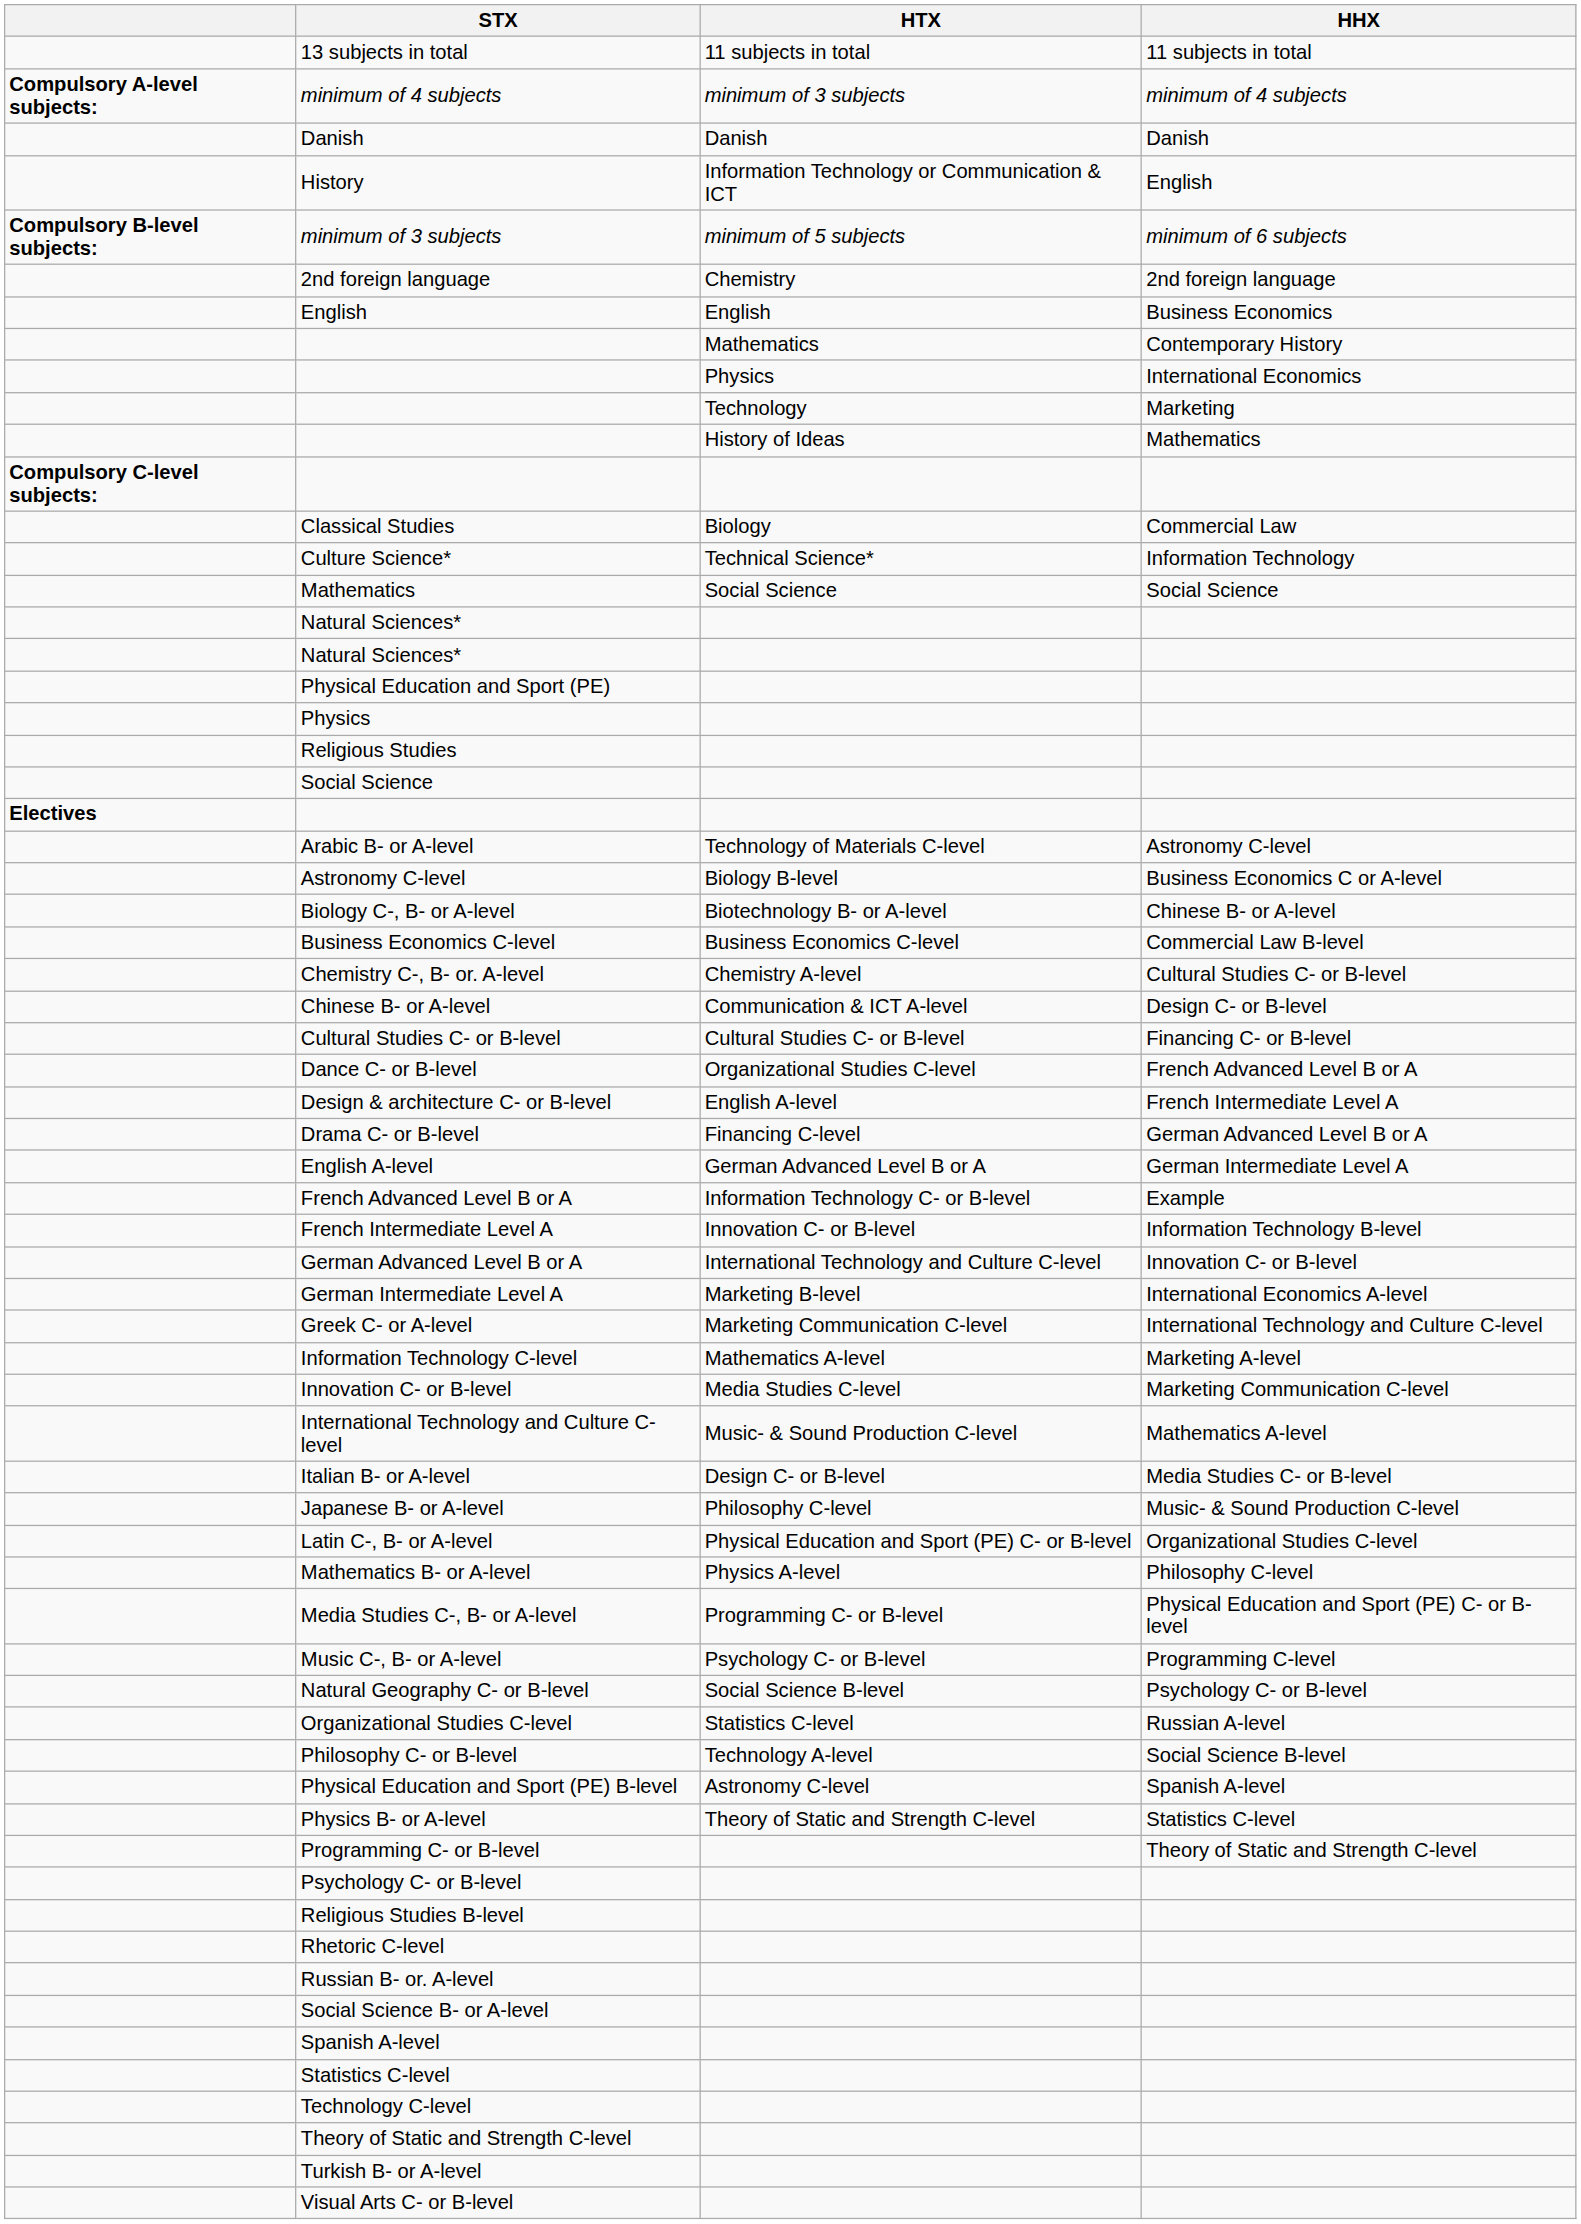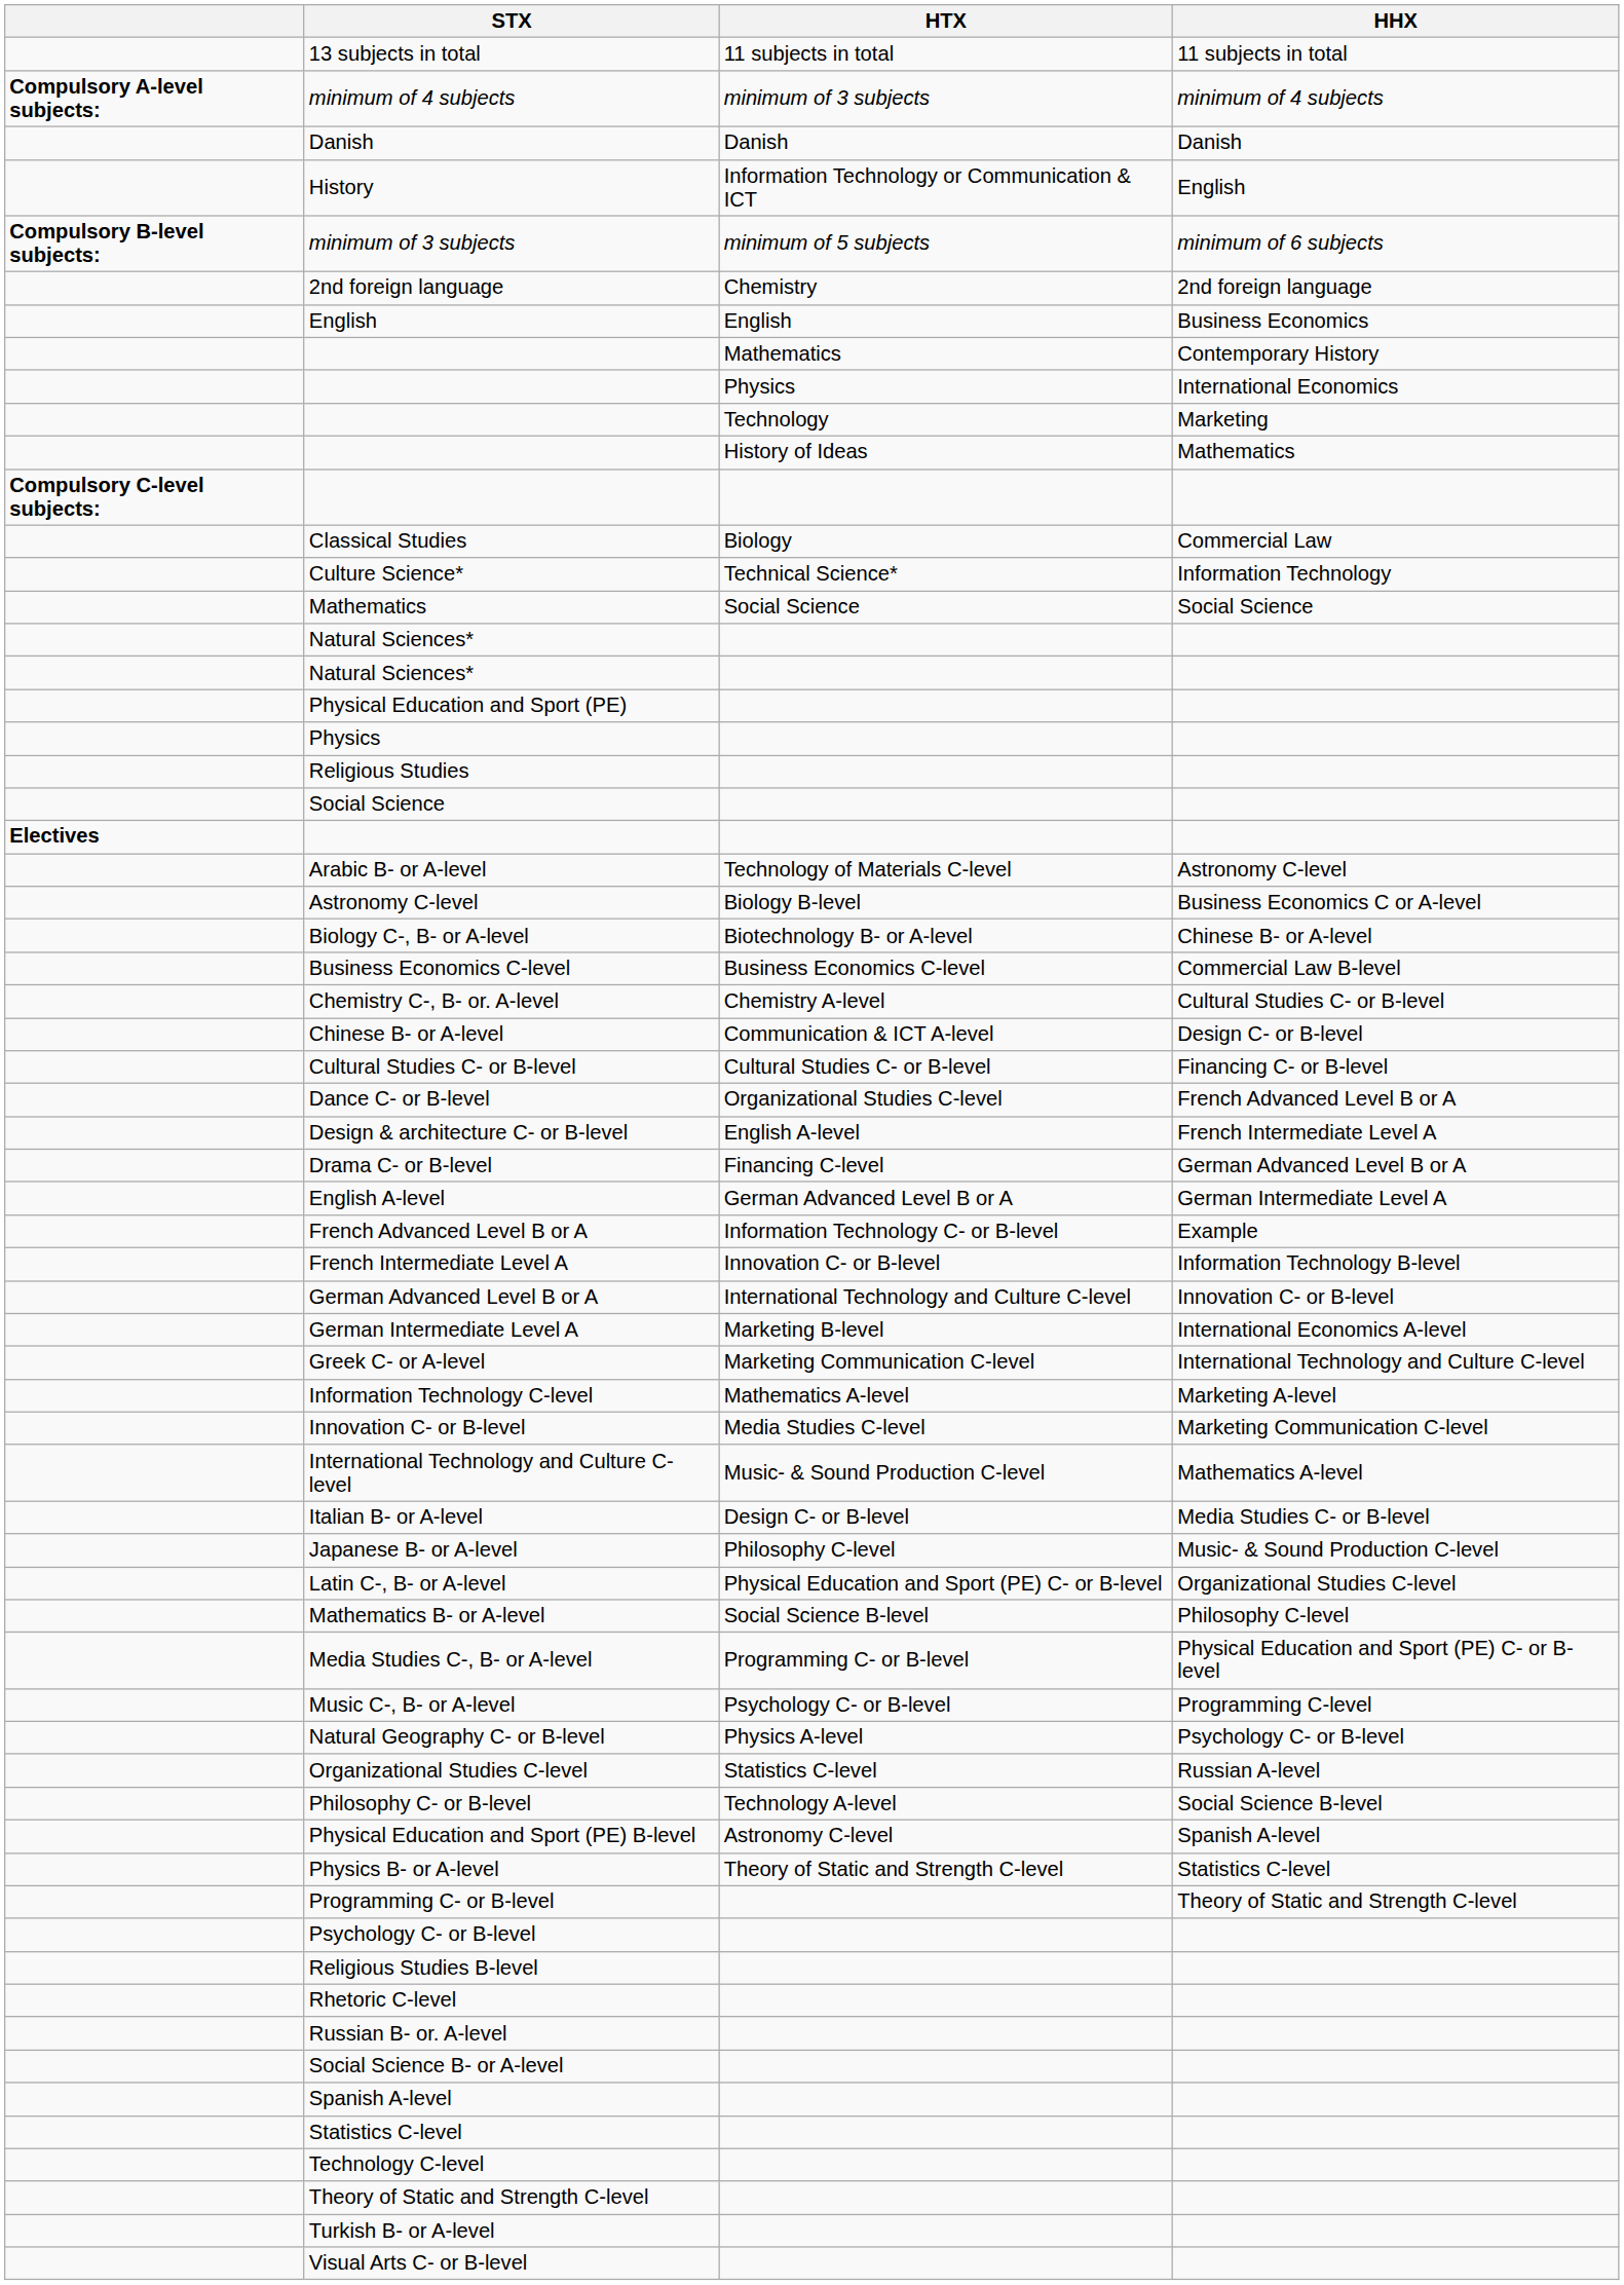Mathematics B- or A-level | HTX: Physics A-level -> Social Science B-level
Natural Geography C- or B-level | HTX: Social Science B-level -> Physics A-level
